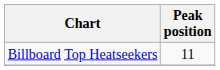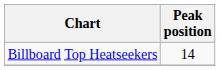Billboard Top Heatseekers | Peak position: 11 -> 14
